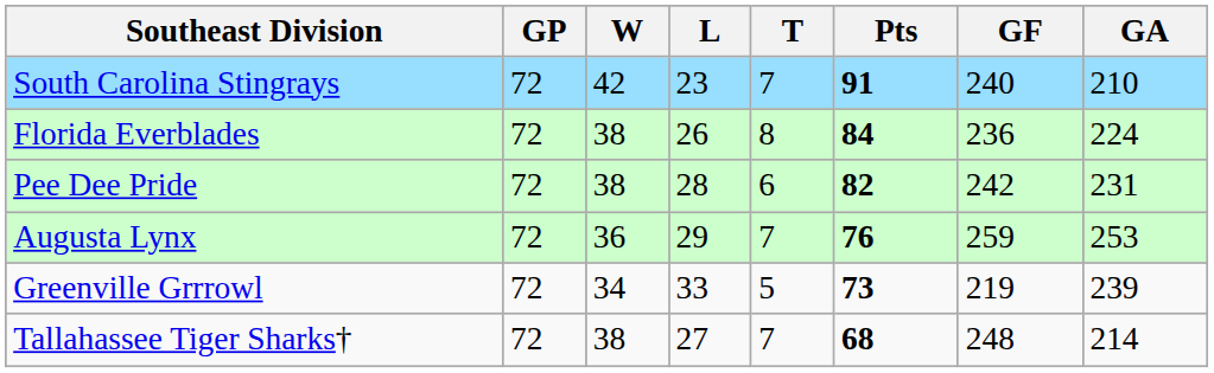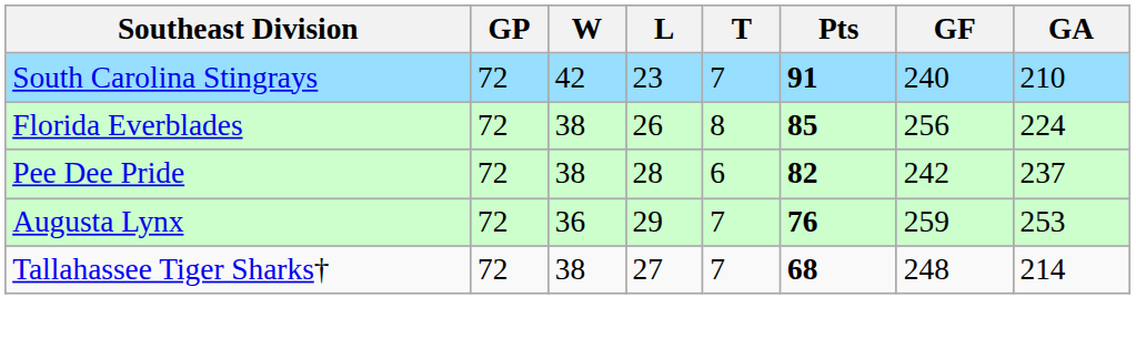Florida Everblades | Pts: 84 -> 85
Florida Everblades | GF: 236 -> 256
Pee Dee Pride | GA: 231 -> 237
- row: Greenville Grrrowl | 72 | 34 | 33 | 5 | 73 | 219 | 239
